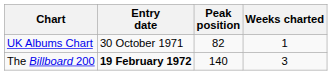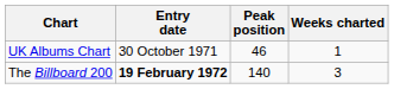UK Albums Chart | Peak position: 82 -> 46
